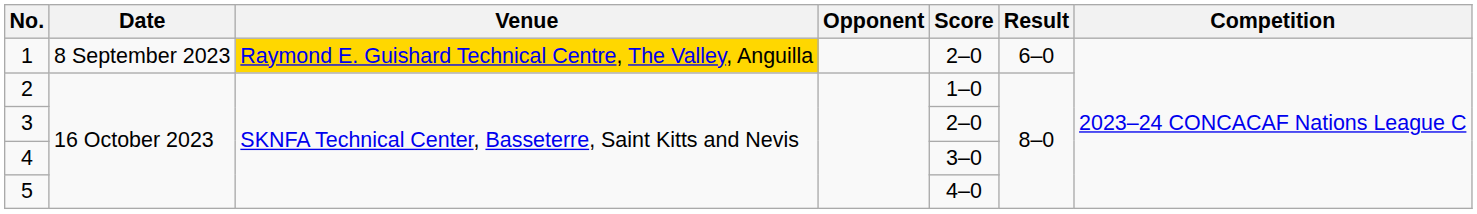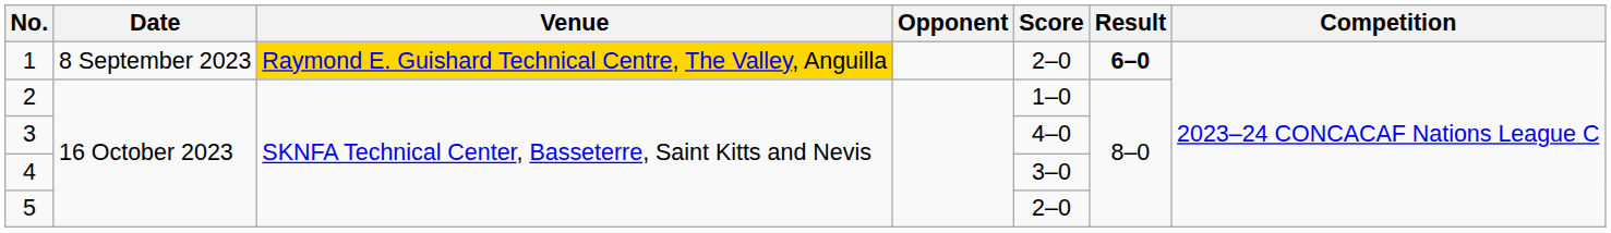1 | Result: normal -> bold
3 | Score: 2–0 -> 4–0
5 | Score: 4–0 -> 2–0
